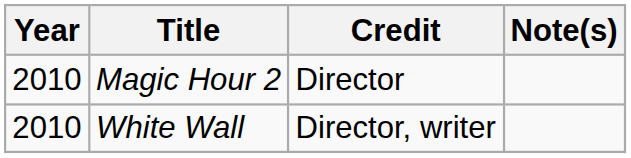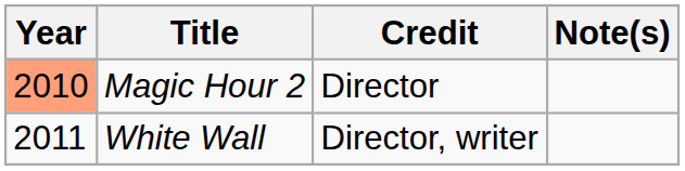Magic Hour 2 | Year: no background -> lightsalmon background
White Wall | Year: 2010 -> 2011
